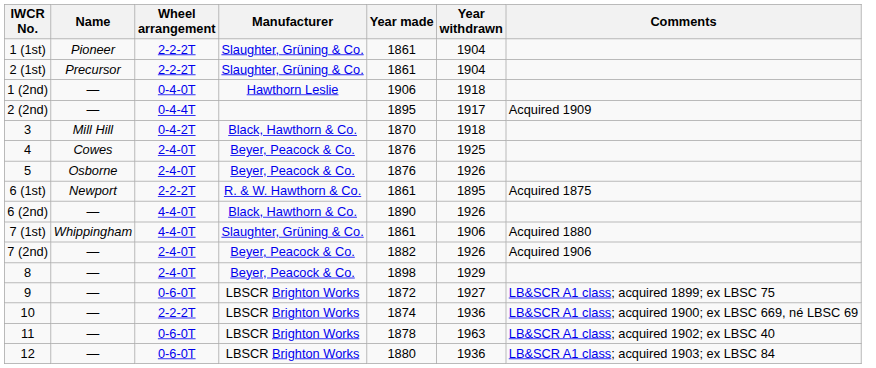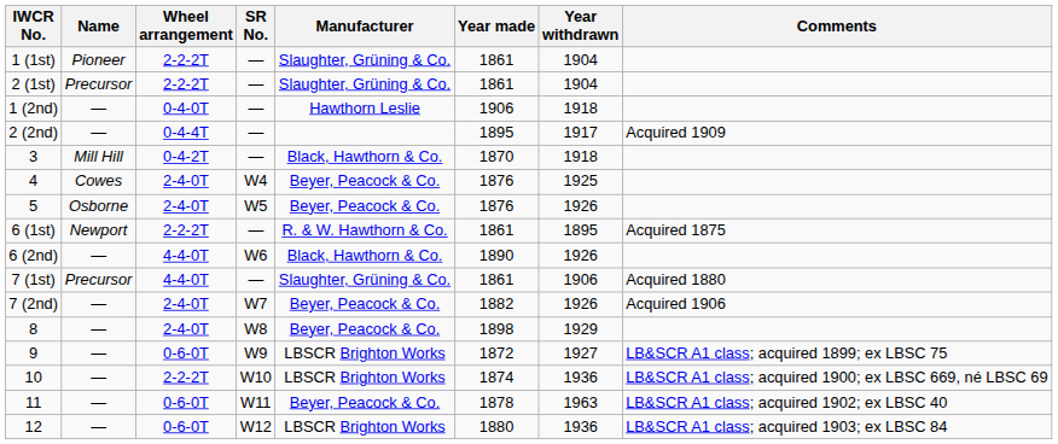+ column: SR No. | — | — | — | — | — | W4 | W5 | — | W6 | — | W7 | W8 | W9 | W10 | W11 | W12
7 (1st) | Name: Whippingham -> Precursor
11 | Manufacturer: LBSCR Brighton Works -> Beyer, Peacock & Co.
